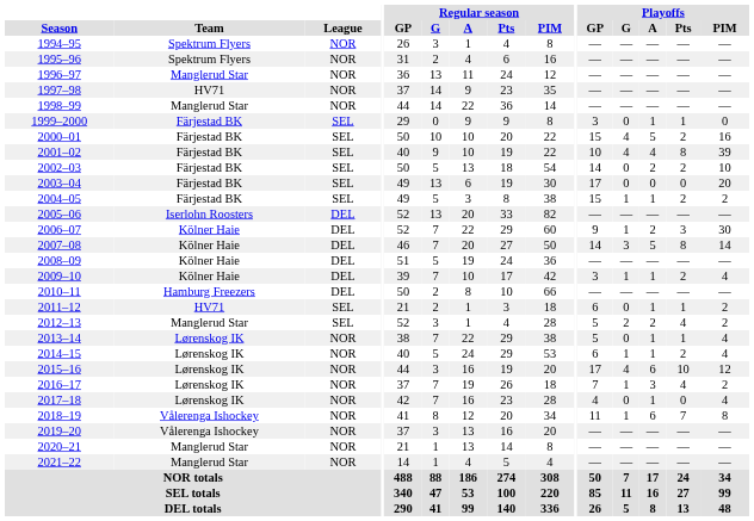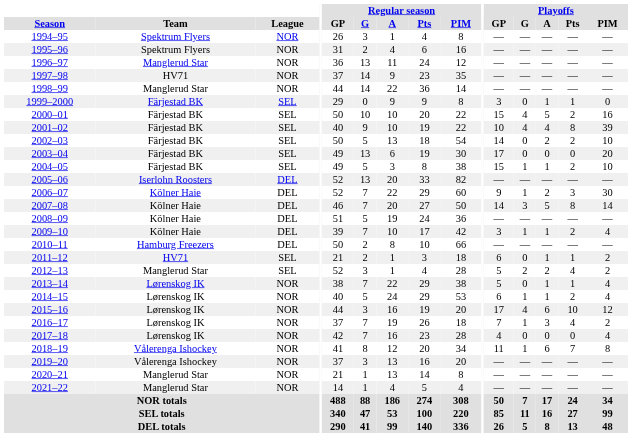2004–05 | Playoffs / PIM: 2 -> 10
2017–18 | Playoffs / A: 1 -> 0
